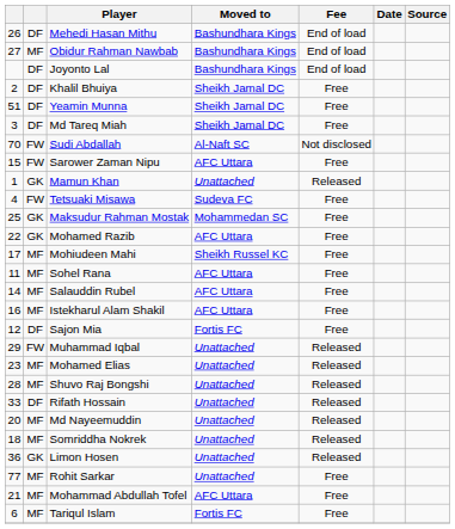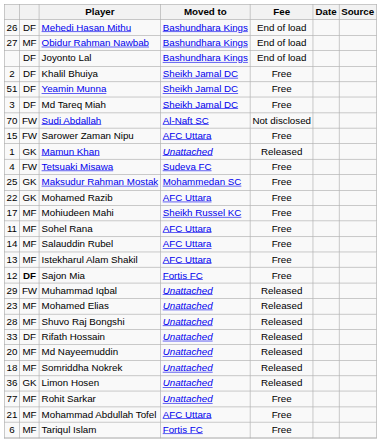Istekharul Alam Shakil | column 1: 16 -> 13
Sajon Mia | column 2: normal -> bold
